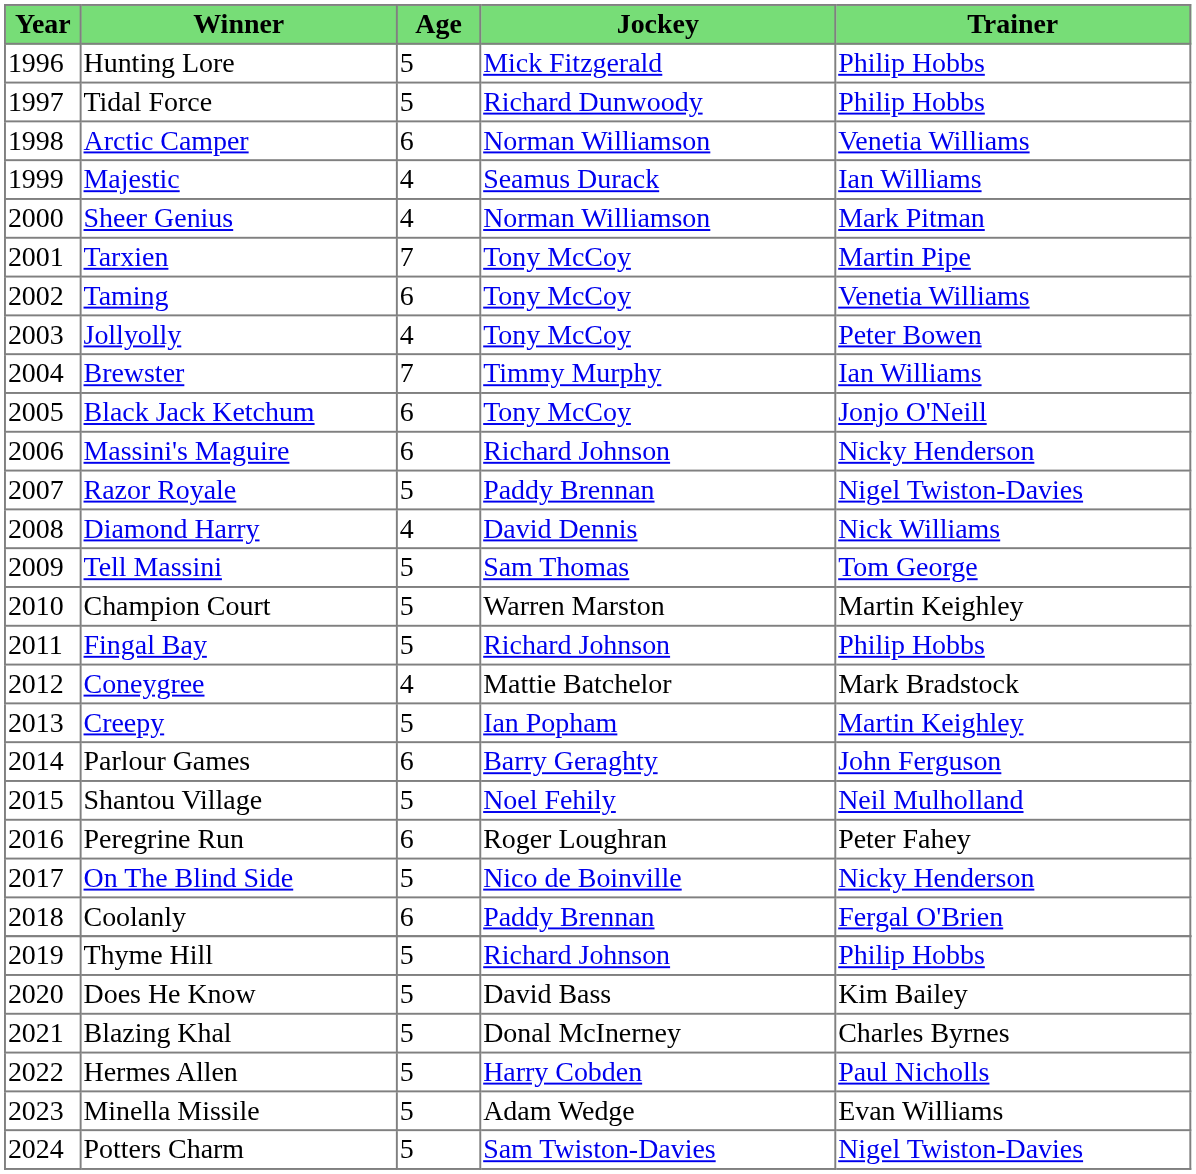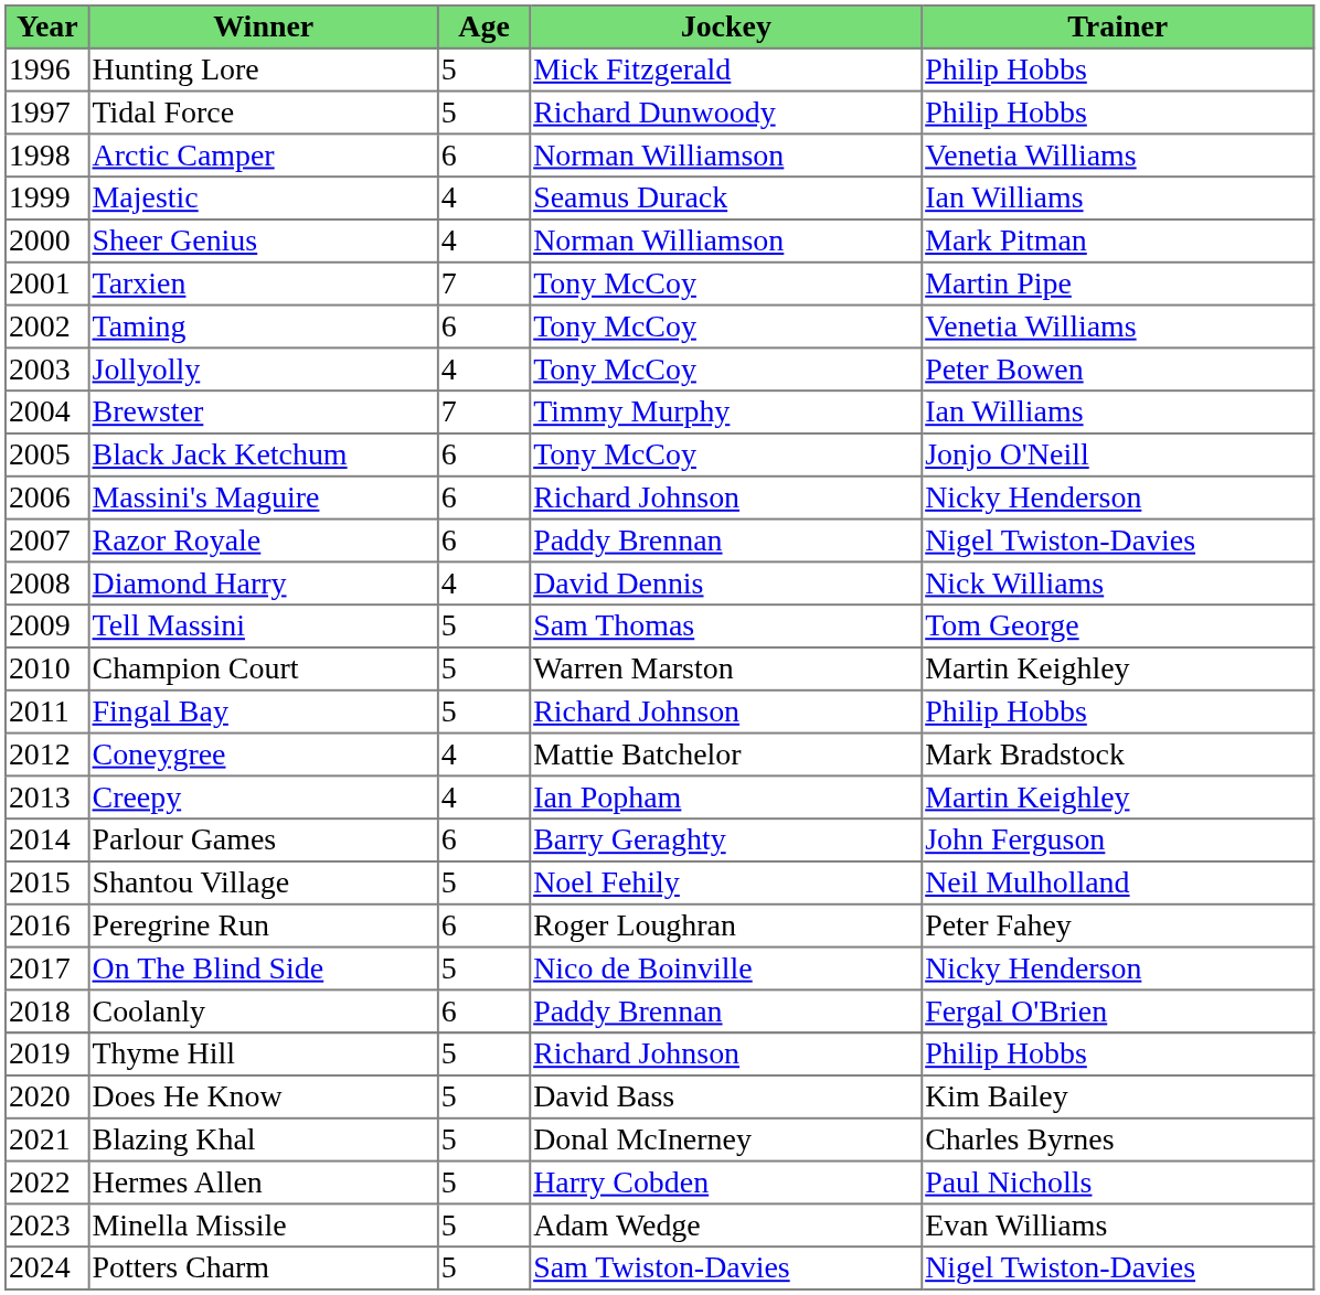Razor Royale | Age: 5 -> 6
Creepy | Age: 5 -> 4
